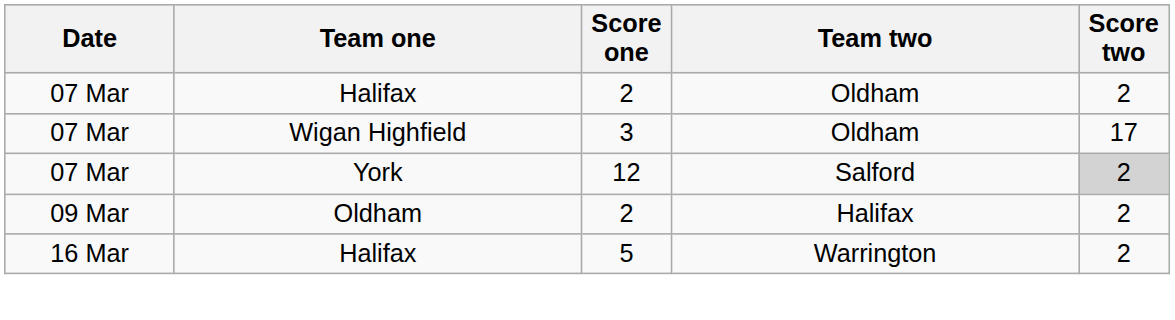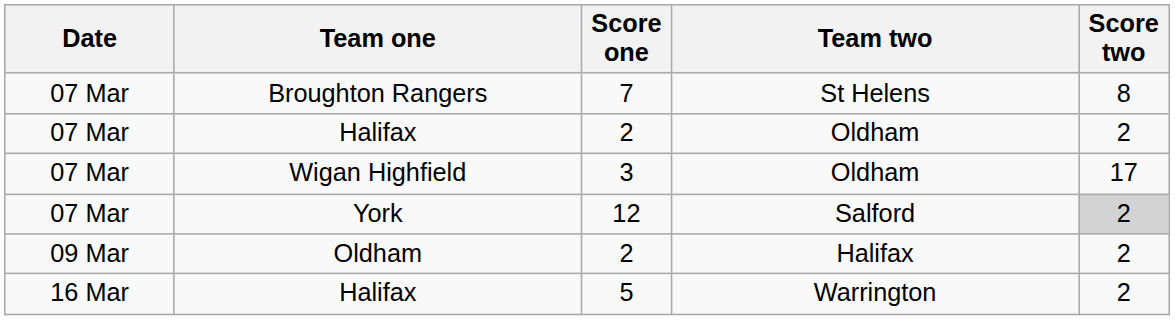+ row: 07 Mar | Broughton Rangers | 7 | St Helens | 8
